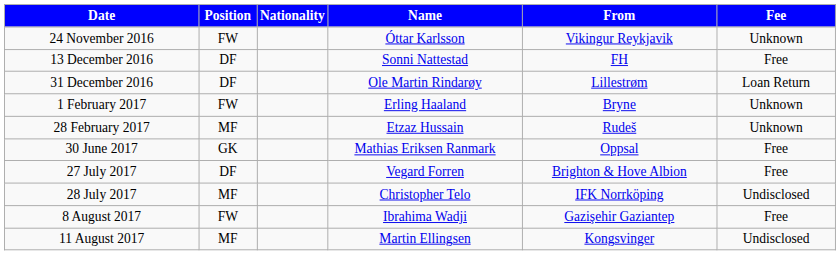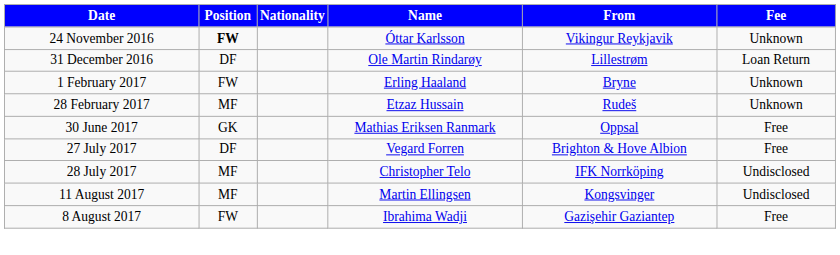24 November 2016 | Position: normal -> bold
- row: 13 December 2016 | DF | Sonni Nattestad | FH | Free
rows swapped: 8 August 2017 <-> 11 August 2017
